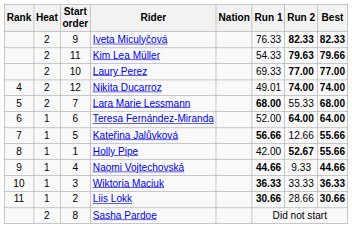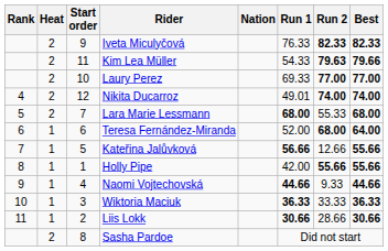Teresa Fernández-Miranda | Run 2: 64.00 -> 68.00
Holly Pipe | Run 2: 52.67 -> 55.66
